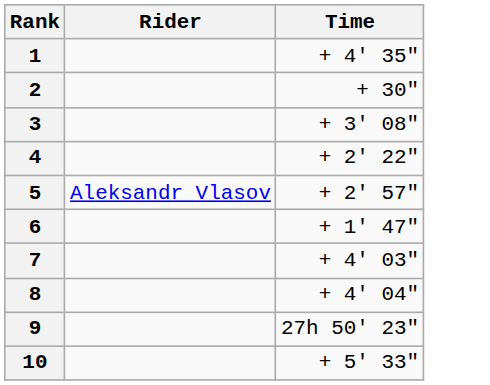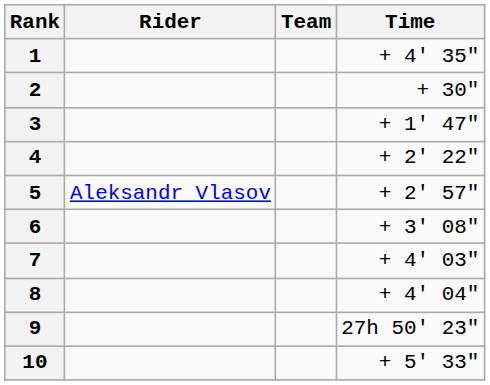+ column: Team
3 | Time: + 3' 08" -> + 1' 47"
6 | Time: + 1' 47" -> + 3' 08"
